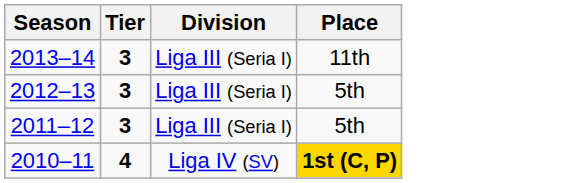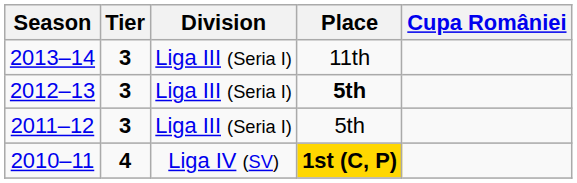+ column: Cupa României
2012–13 | Place: normal -> bold
